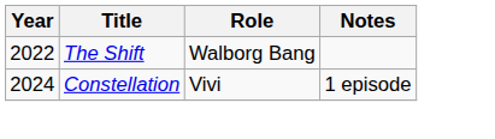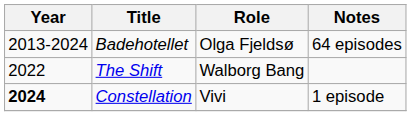+ row: 2013-2024 | Badehotellet | Olga Fjeldsø | 64 episodes
Constellation | Year: normal -> bold
